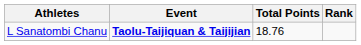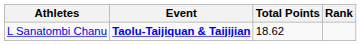L Sanatombi Chanu | Total Points: 18.76 -> 18.62
